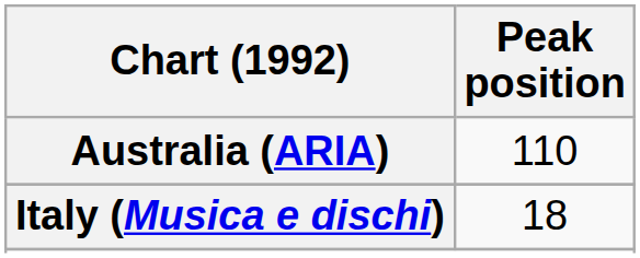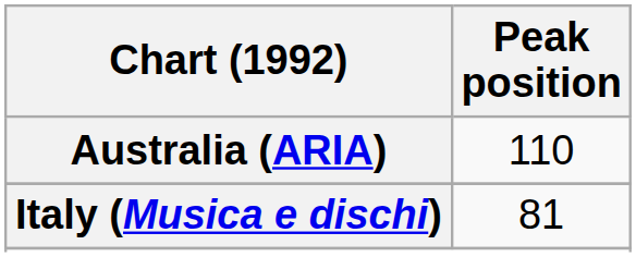Italy (Musica e dischi) | Peak position: 18 -> 81
